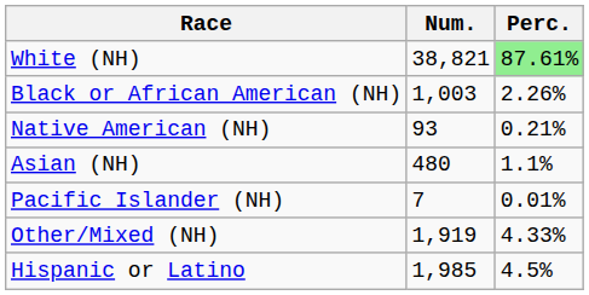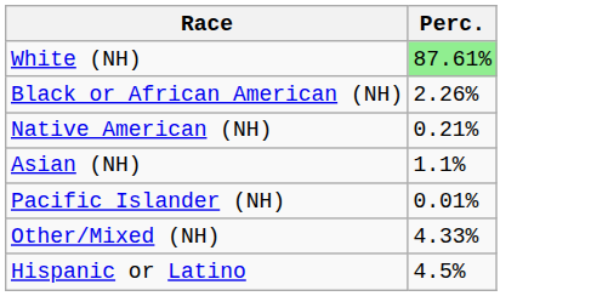- column: Num. | 38,821 | 1,003 | 93 | 480 | 7 | 1,919 | 1,985
